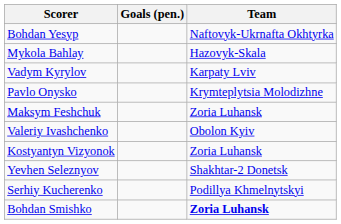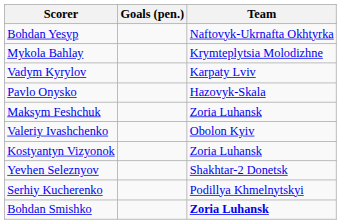Mykola Bahlay | Team: Hazovyk-Skala -> Krymteplytsia Molodizhne
Pavlo Onysko | Team: Krymteplytsia Molodizhne -> Hazovyk-Skala
